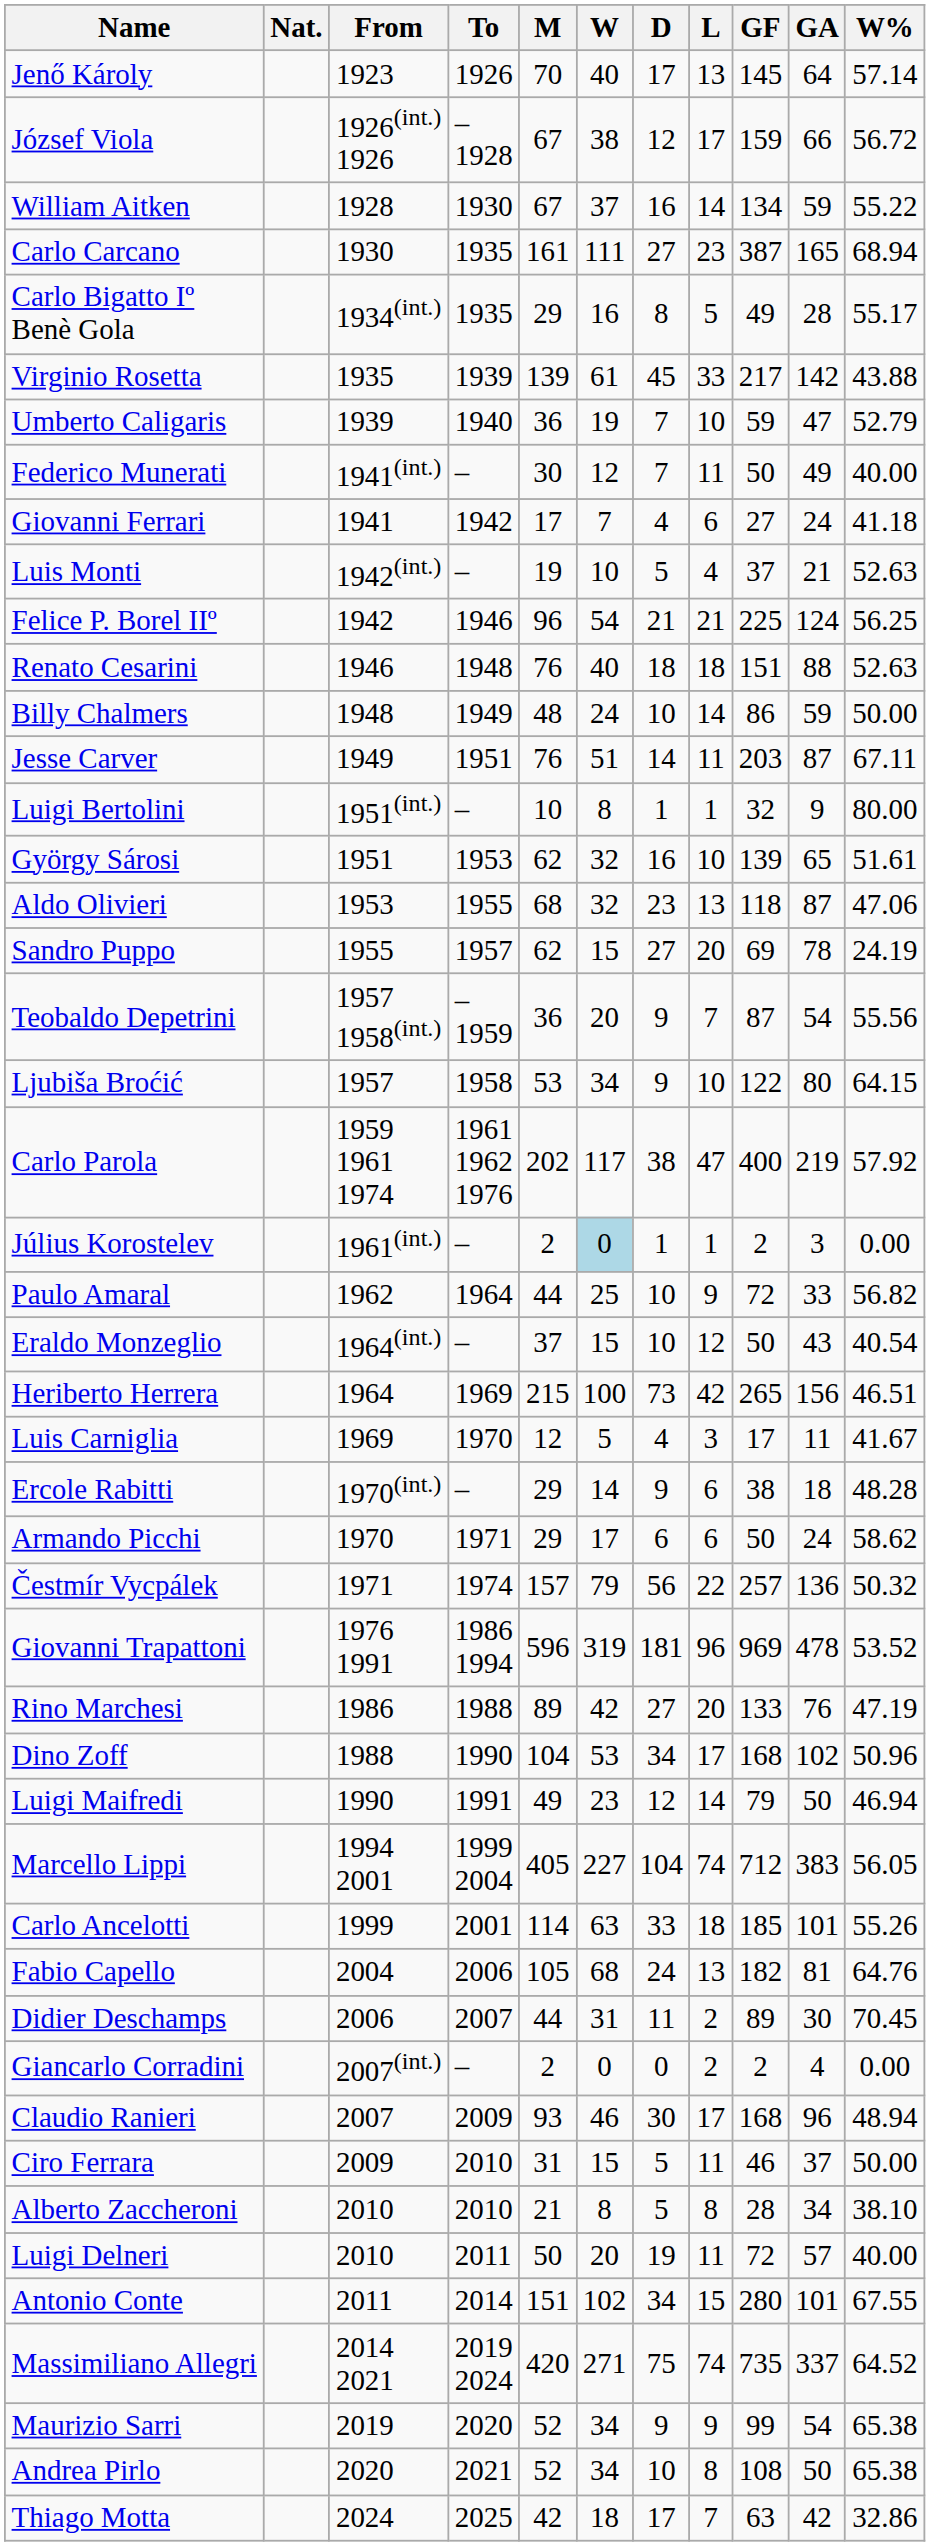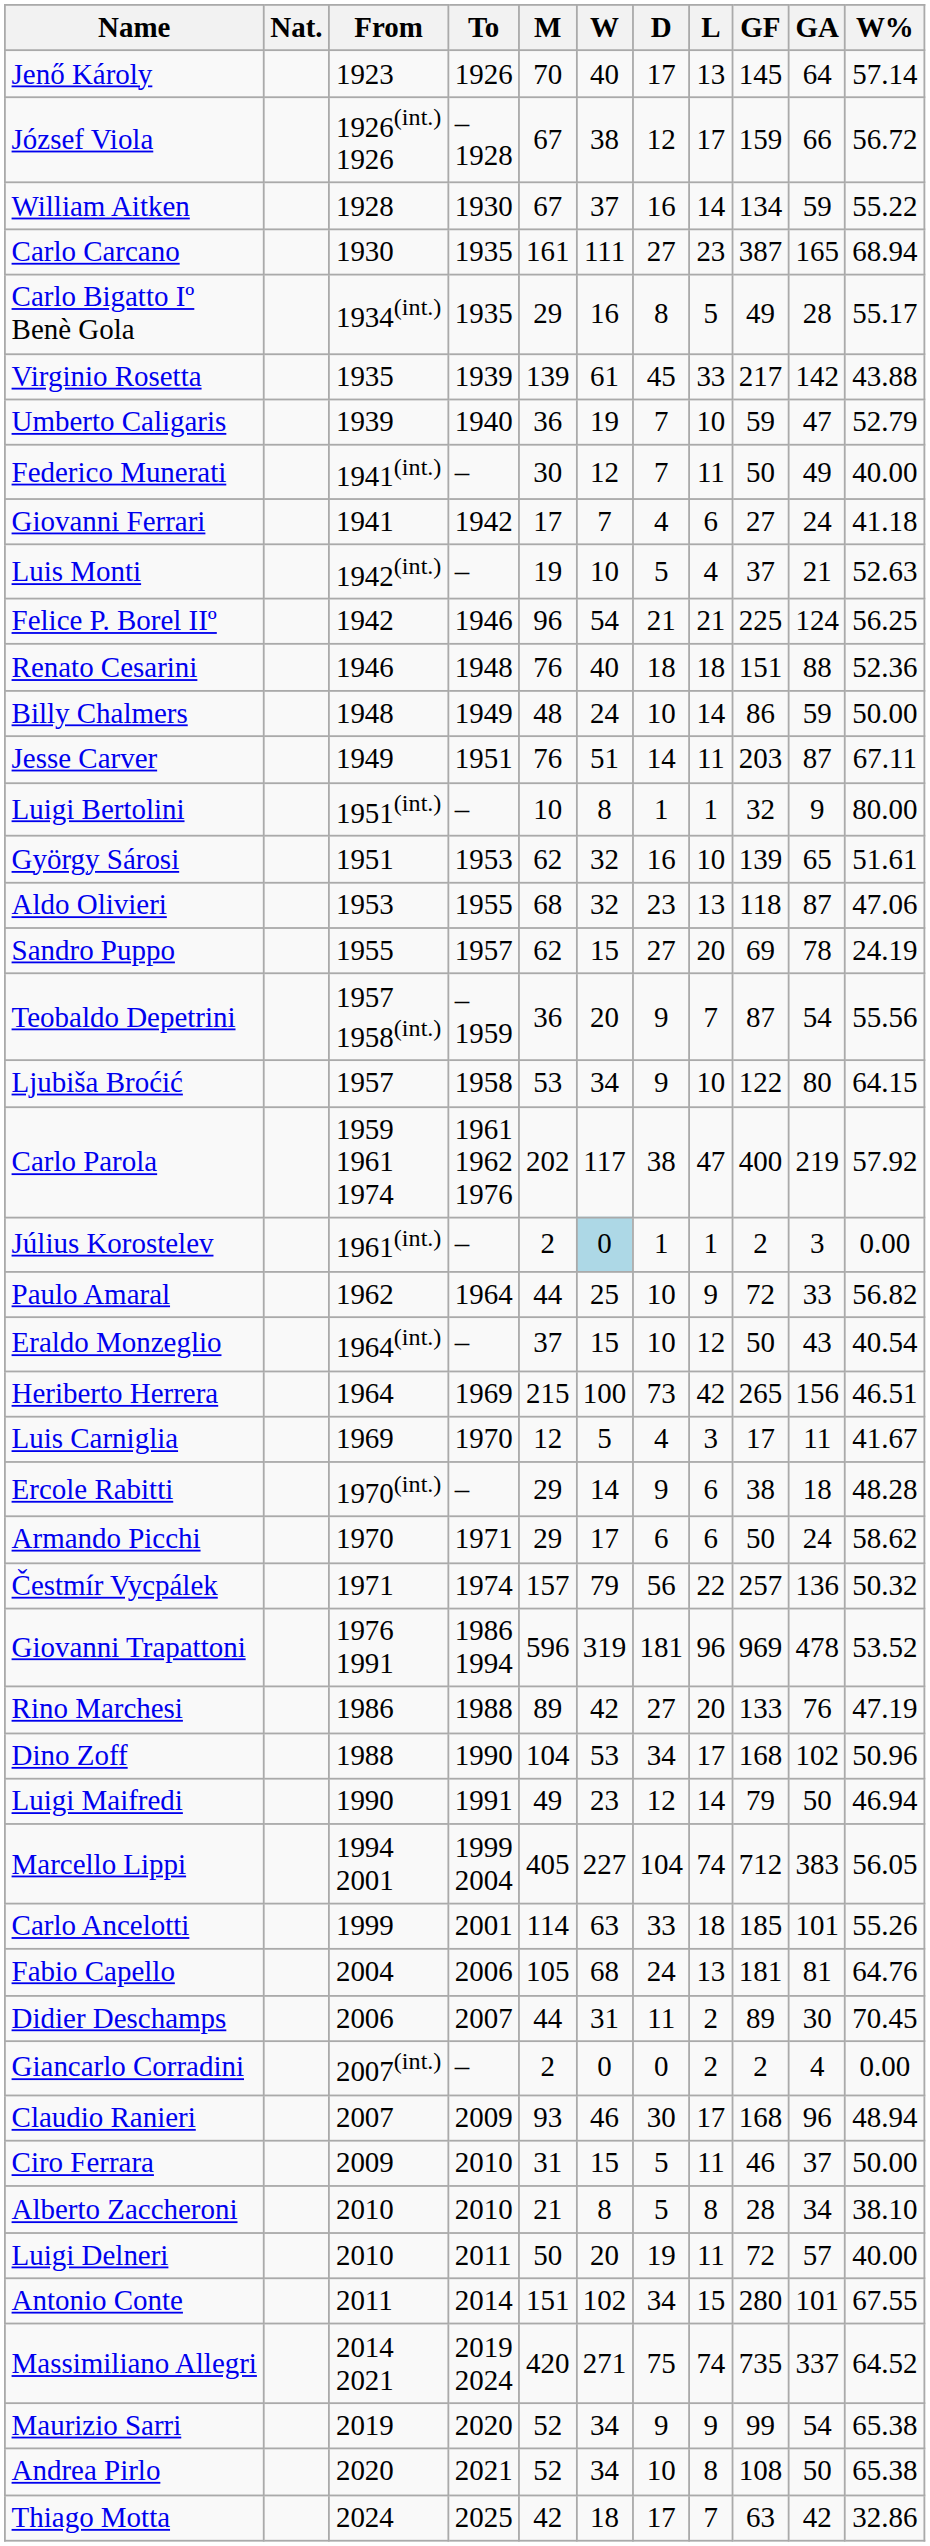Renato Cesarini | W%: 52.63 -> 52.36
Fabio Capello | GF: 182 -> 181
